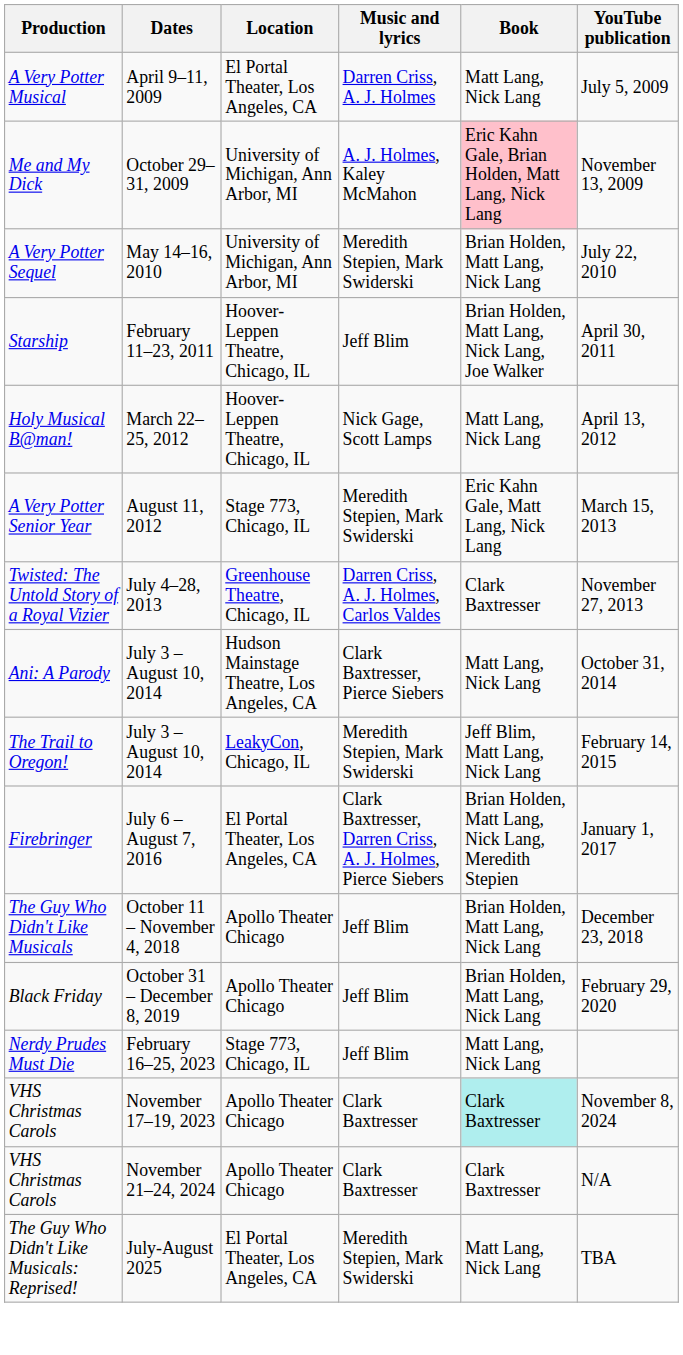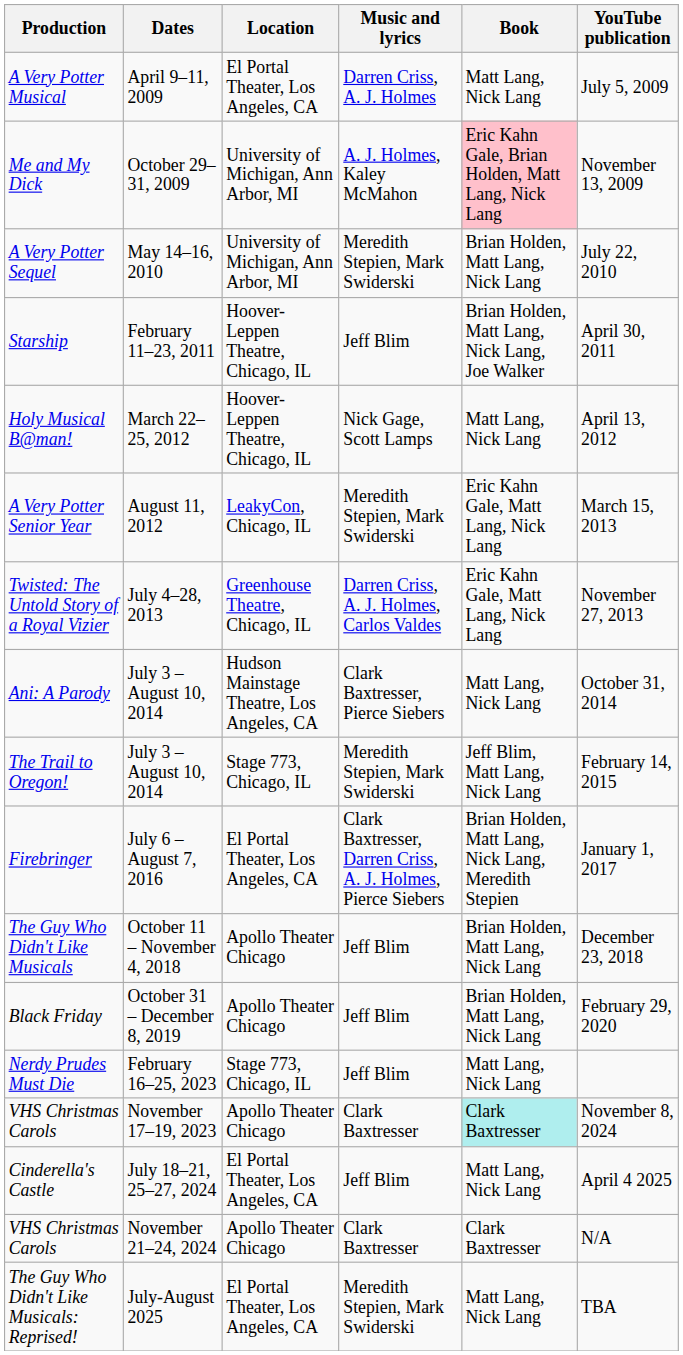A Very Potter Senior Year | Location: Stage 773, Chicago, IL -> LeakyCon, Chicago, IL
Twisted: The Untold Story of a Royal Vizier | Book: Clark Baxtresser -> Eric Kahn Gale, Matt Lang, Nick Lang
The Trail to Oregon! | Location: LeakyCon, Chicago, IL -> Stage 773, Chicago, IL
+ row: Cinderella's Castle | July 18–21, 25–27, 2024 | El Portal Theater, Los Angeles, CA | Jeff Blim | Matt Lang, Nick Lang | April 4 2025
